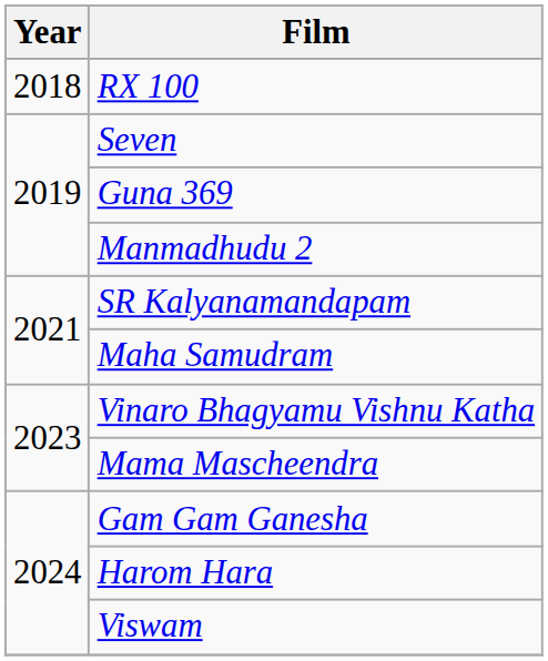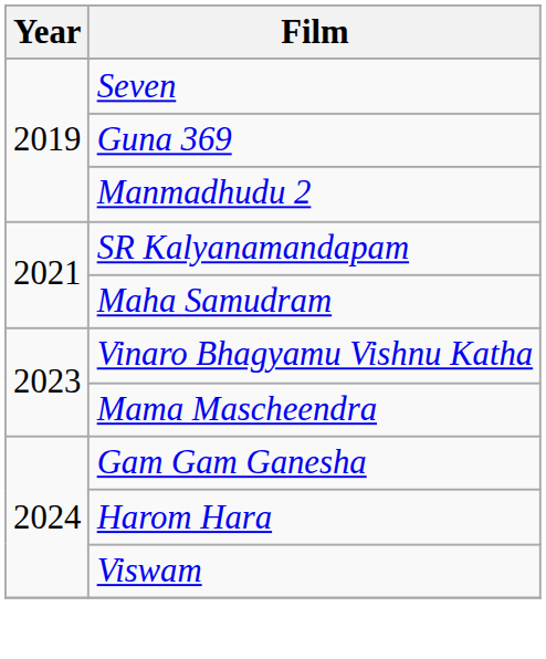- row: 2018 | RX 100
